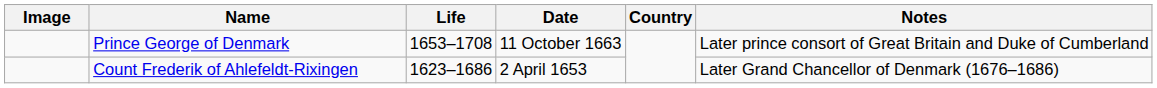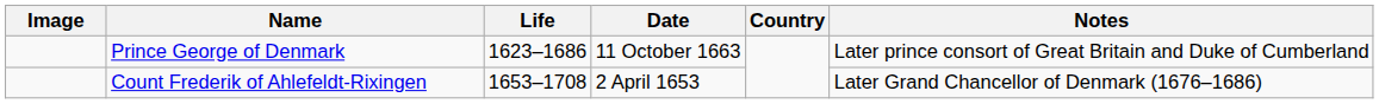Prince George of Denmark | Life: 1653–1708 -> 1623–1686
Count Frederik of Ahlefeldt-Rixingen | Life: 1623–1686 -> 1653–1708
